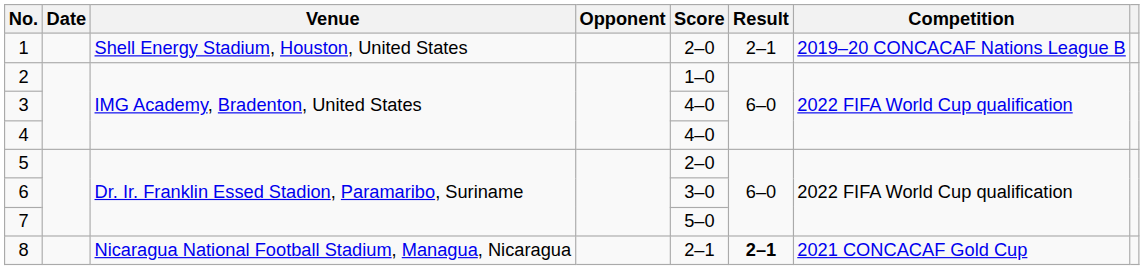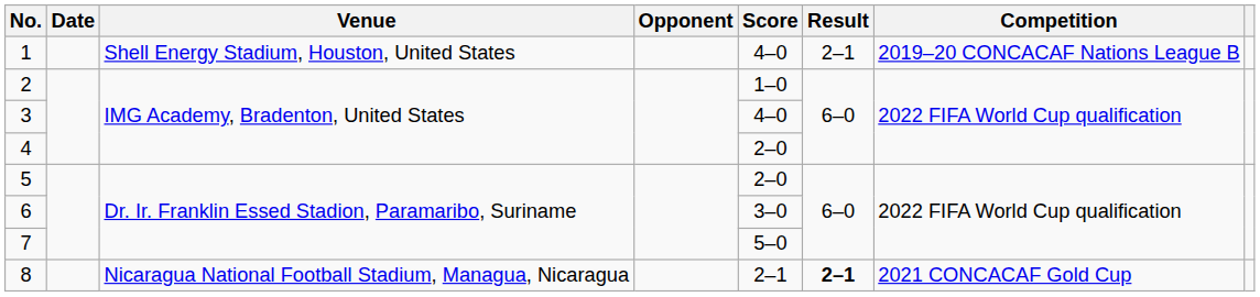1 | Score: 2–0 -> 4–0
4 | Score: 4–0 -> 2–0
